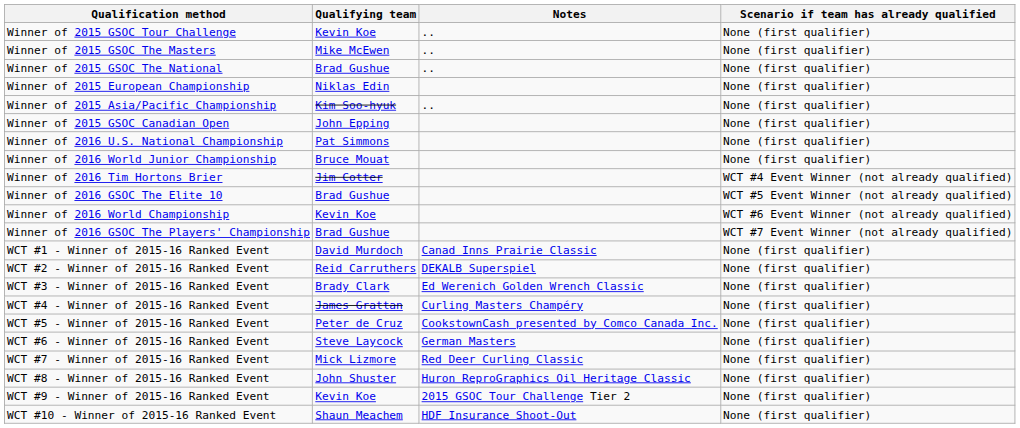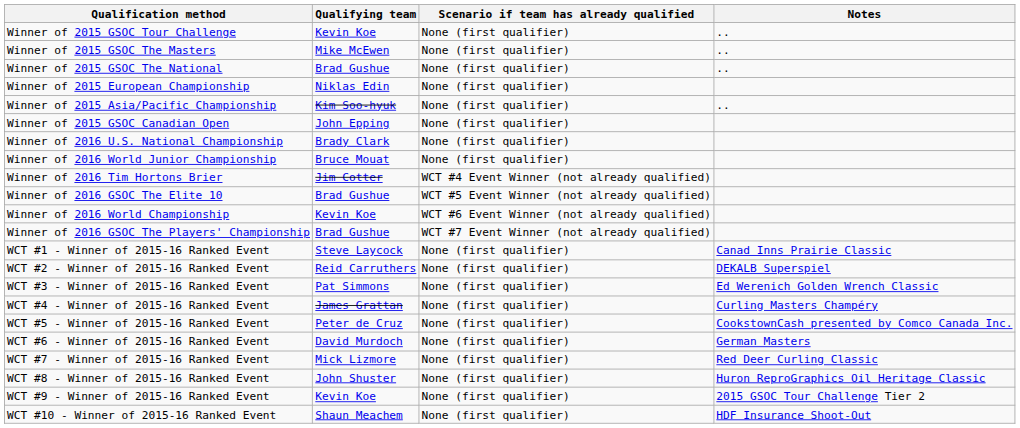columns swapped: Scenario if team has already qualified <-> Notes
Winner of 2016 U.S. National Championship | Qualifying team: Pat Simmons -> Brady Clark
WCT #1 - Winner of 2015-16 Ranked Event | Qualifying team: David Murdoch -> Steve Laycock
WCT #3 - Winner of 2015-16 Ranked Event | Qualifying team: Brady Clark -> Pat Simmons
WCT #6 - Winner of 2015-16 Ranked Event | Qualifying team: Steve Laycock -> David Murdoch
